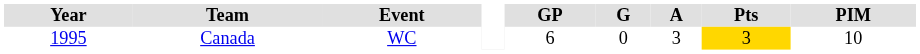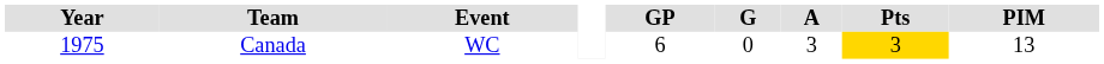Canada | Year: 1995 -> 1975
Canada | PIM: 10 -> 13
